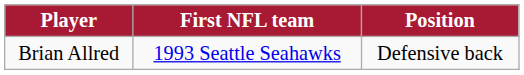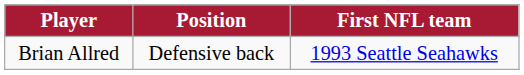columns swapped: Position <-> First NFL team
